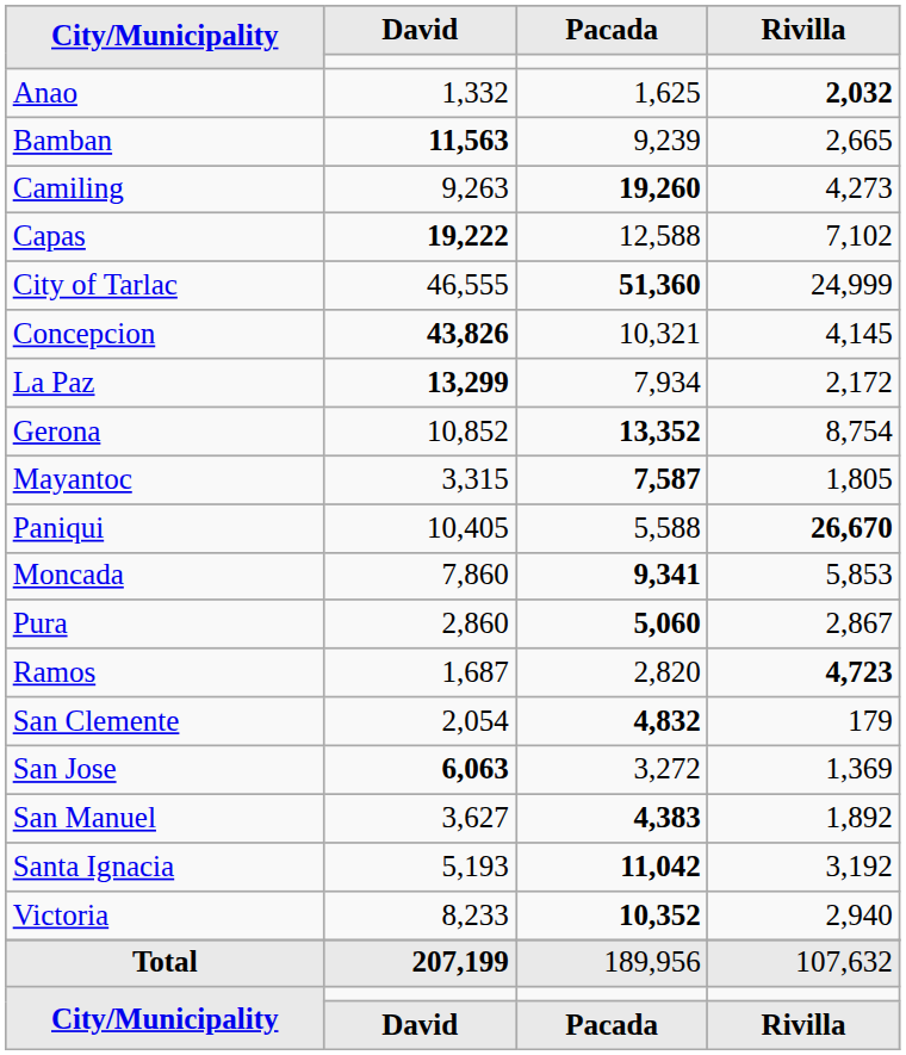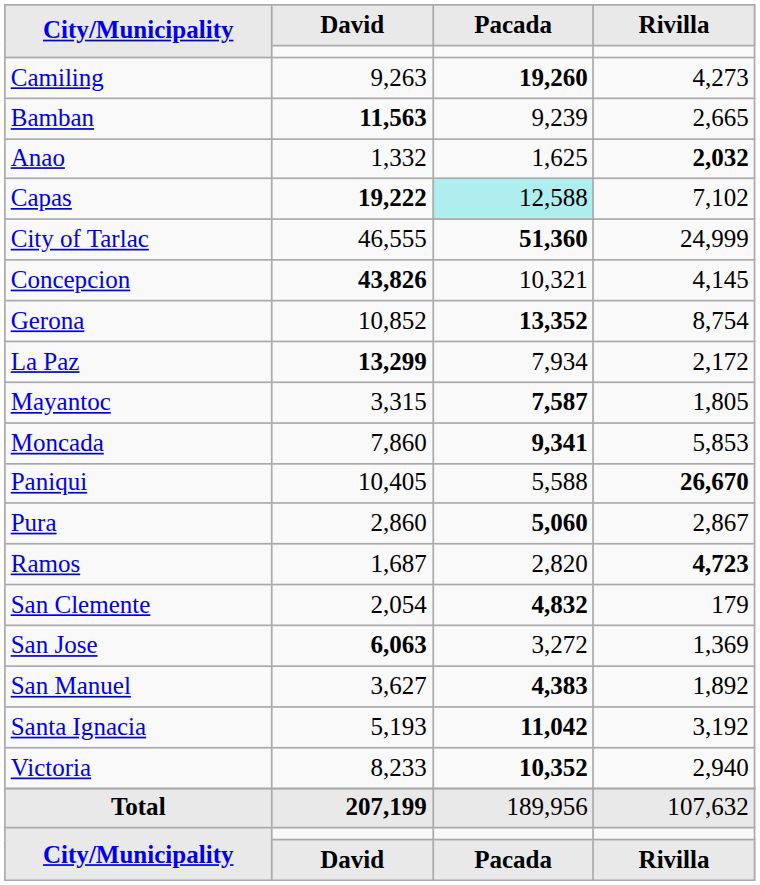rows swapped: Anao <-> Camiling
Capas | Pacada: no background -> paleturquoise background
rows swapped: Gerona <-> La Paz
rows swapped: Moncada <-> Paniqui
